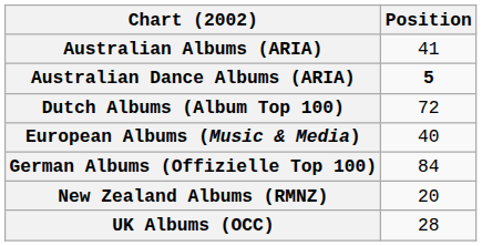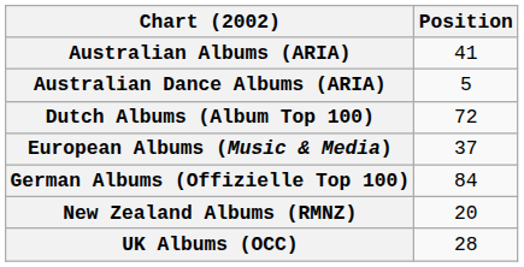Australian Dance Albums (ARIA) | Position: bold -> normal
European Albums (Music & Media) | Position: 40 -> 37
